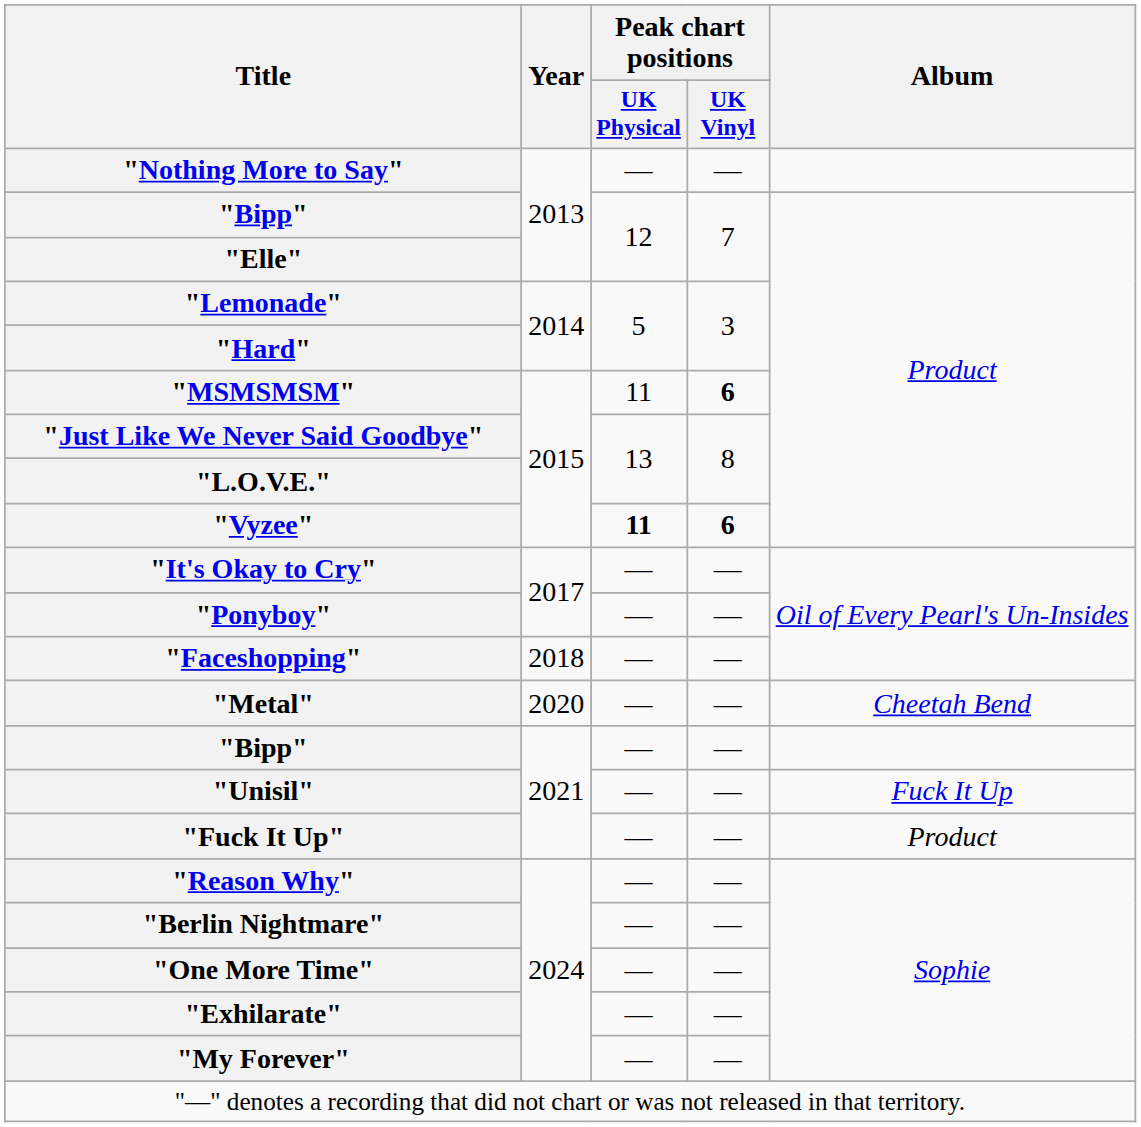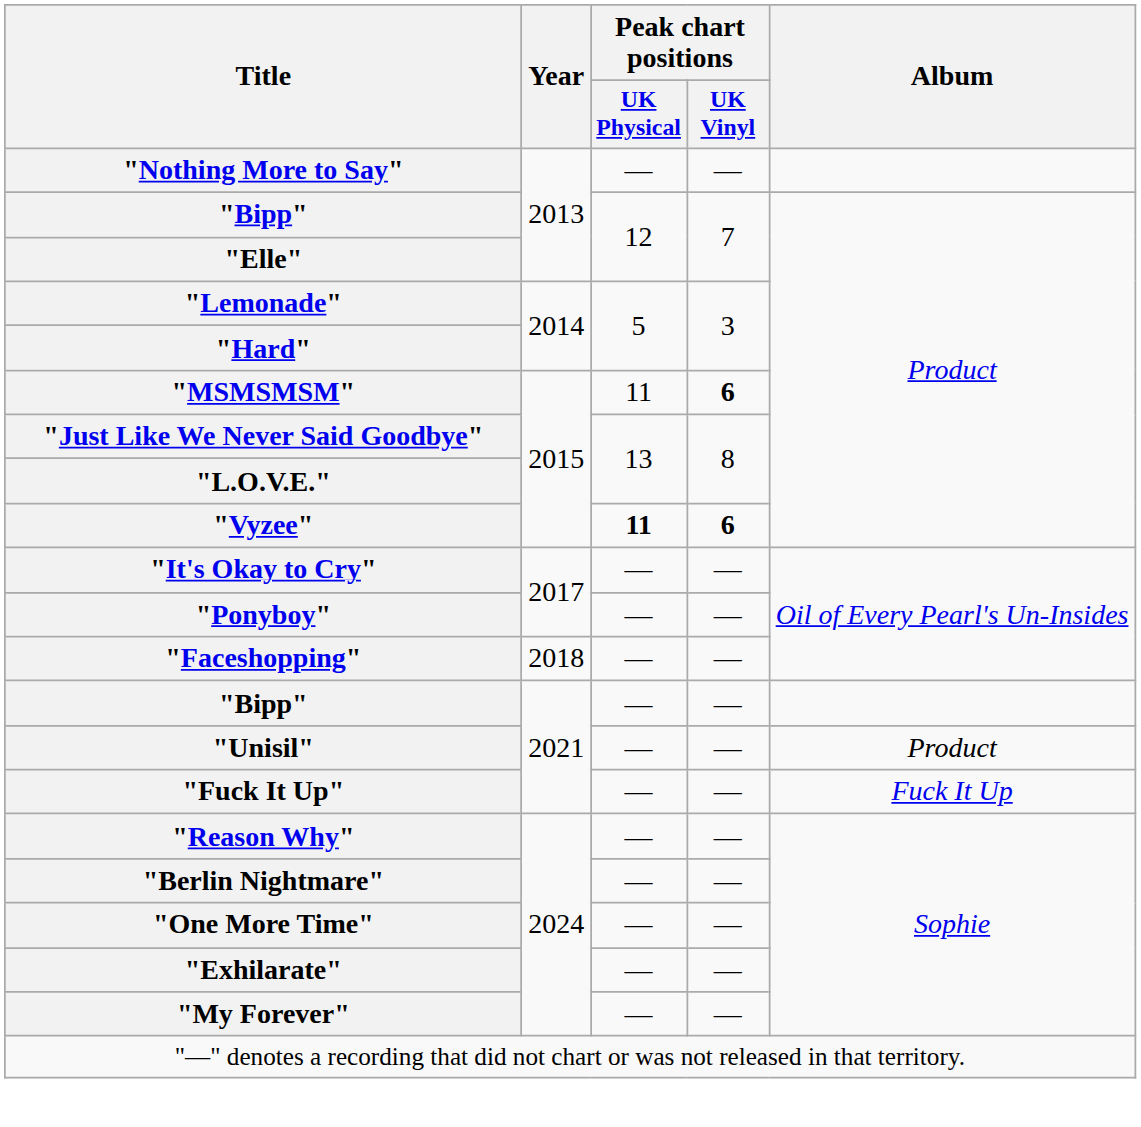- row: "Metal" | 2020 | — | — | Cheetah Bend
"Unisil" | Album: Fuck It Up -> Product
"Fuck It Up" | Album: Product -> Fuck It Up
